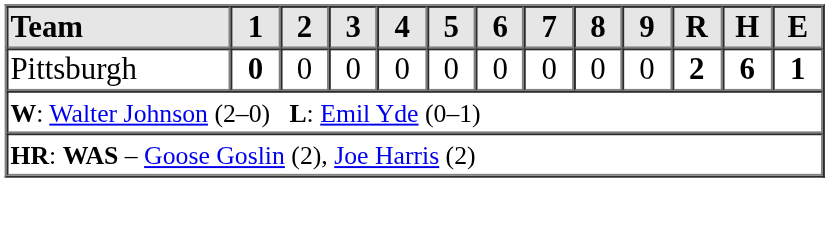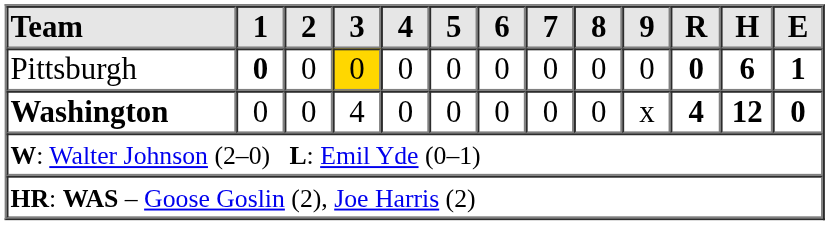Pittsburgh | 3: no background -> gold background
Pittsburgh | R: 2 -> 0
+ row: Washington | 0 | 0 | 4 | 0 | 0 | 0 | 0 | 0 | x | 4 | 12 | 0
